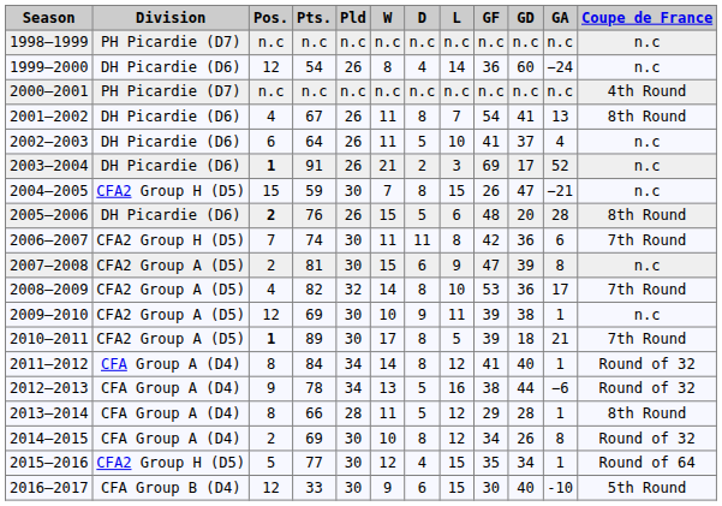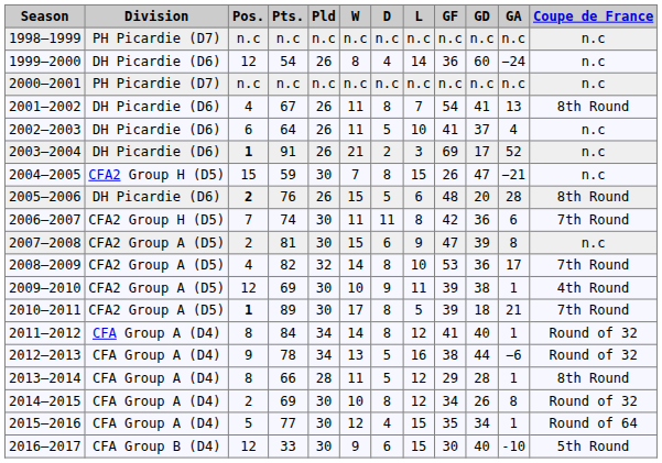2000–2001 | Coupe de France: 4th Round -> n.c
2009–2010 | Coupe de France: n.c -> 4th Round
2015–2016 | Division: CFA2 Group H (D5) -> CFA Group A (D4)
